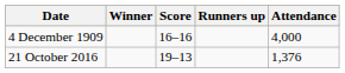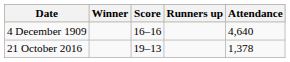4 December 1909 | Attendance: 4,000 -> 4,640
21 October 2016 | Attendance: 1,376 -> 1,378
